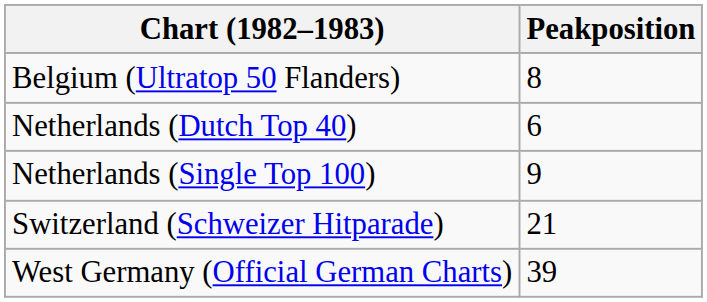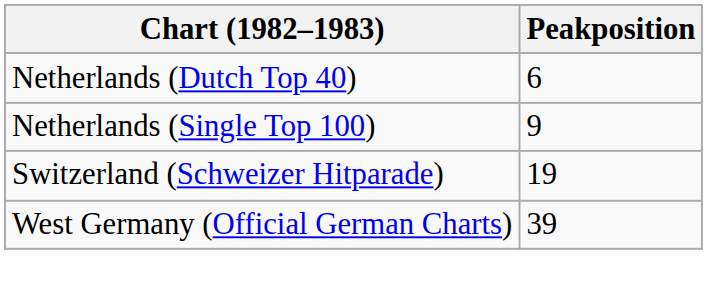- row: Belgium (Ultratop 50 Flanders) | 8
Switzerland (Schweizer Hitparade) | Peakposition: 21 -> 19
